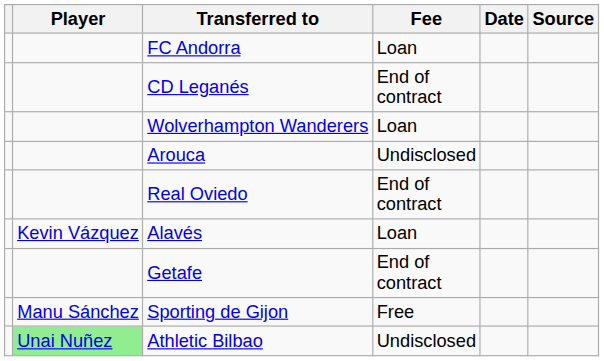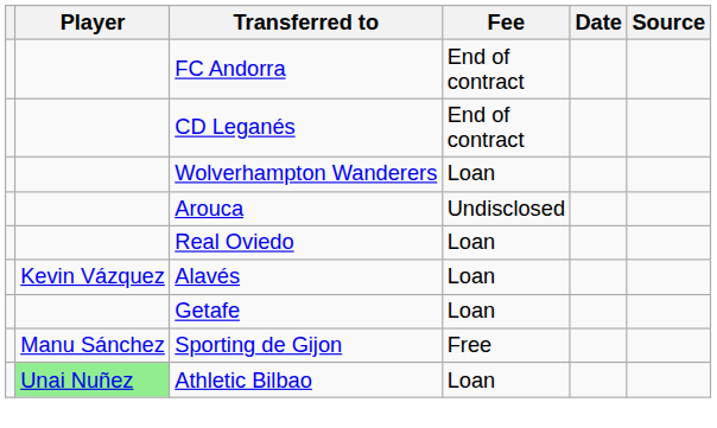FC Andorra | Fee: Loan -> End of contract
Real Oviedo | Fee: End of contract -> Loan
Getafe | Fee: End of contract -> Loan
Athletic Bilbao | Fee: Undisclosed -> Loan
